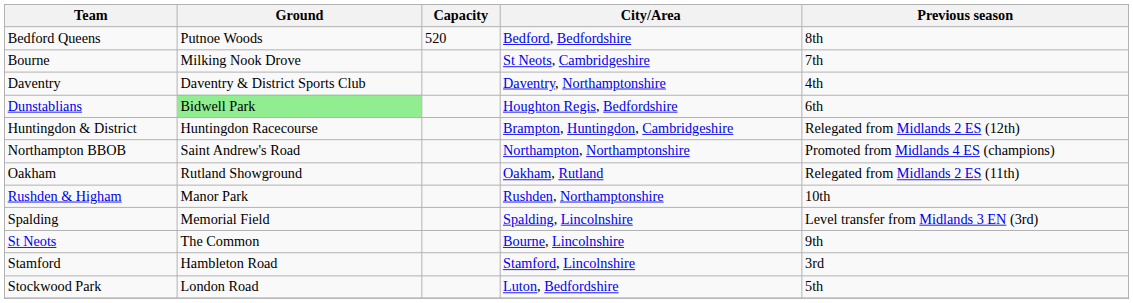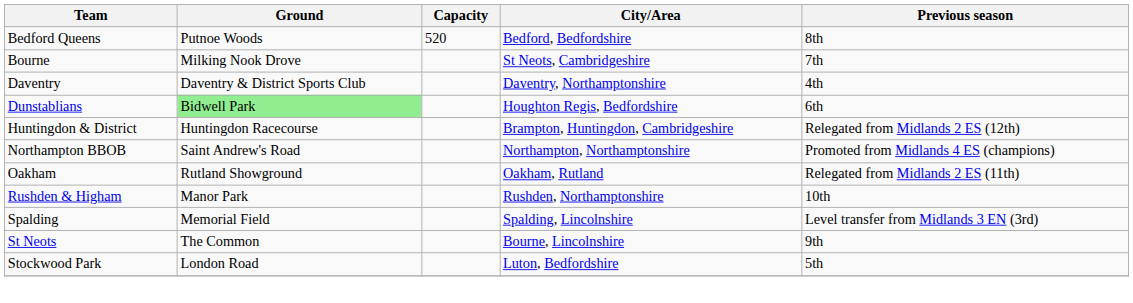- row: Stamford | Hambleton Road | Stamford, Lincolnshire | 3rd
